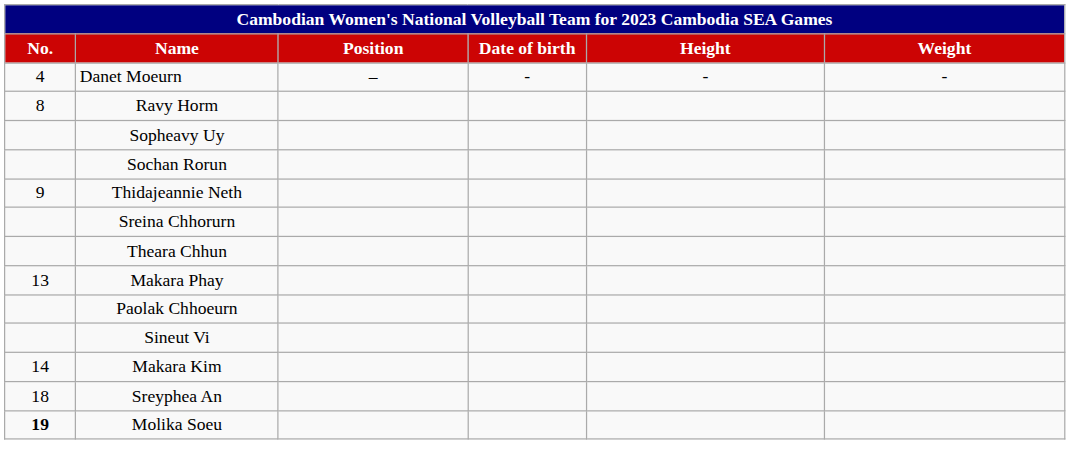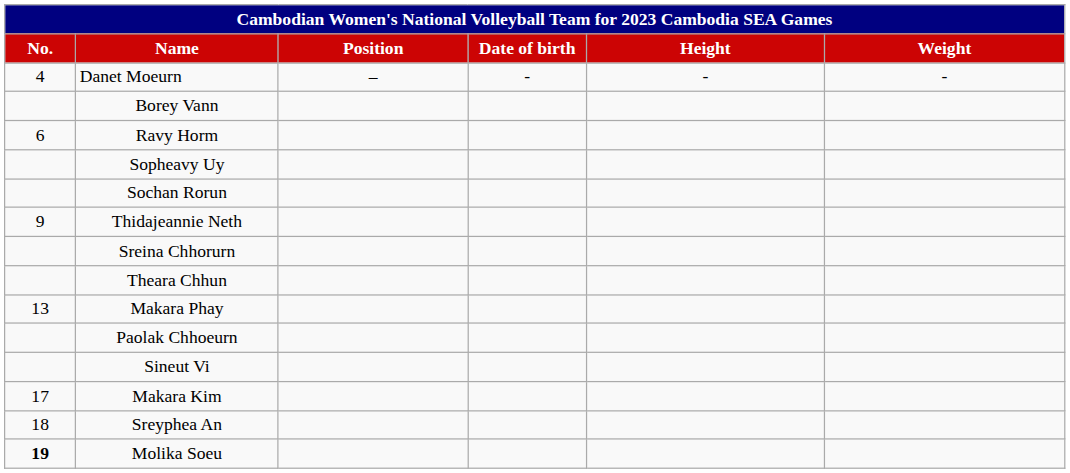+ row: Borey Vann
Ravy Horm | No.: 8 -> 6
Makara Kim | No.: 14 -> 17
